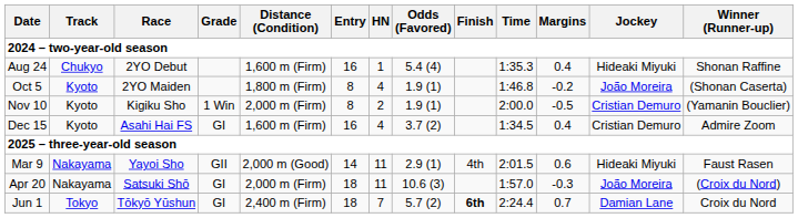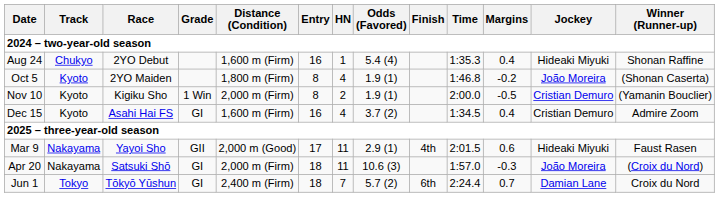Mar 9 | Entry: 14 -> 17
Jun 1 | Finish: bold -> normal
